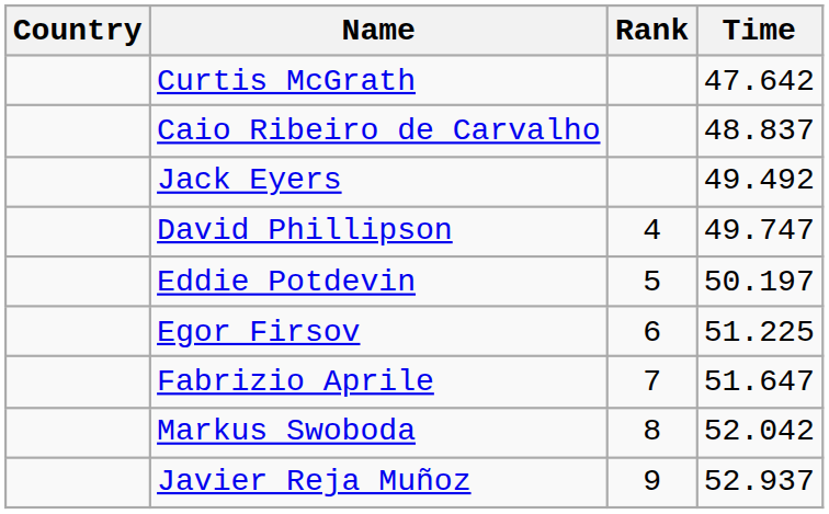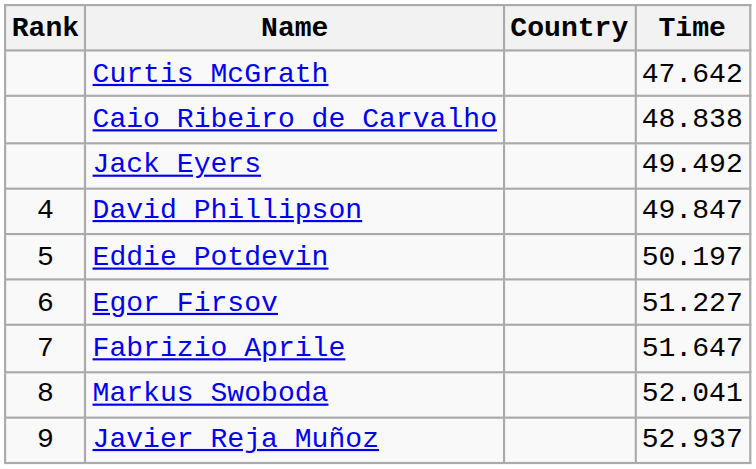columns swapped: Rank <-> Country
Caio Ribeiro de Carvalho | Time: 48.837 -> 48.838
David Phillipson | Time: 49.747 -> 49.847
Egor Firsov | Time: 51.225 -> 51.227
Markus Swoboda | Time: 52.042 -> 52.041
